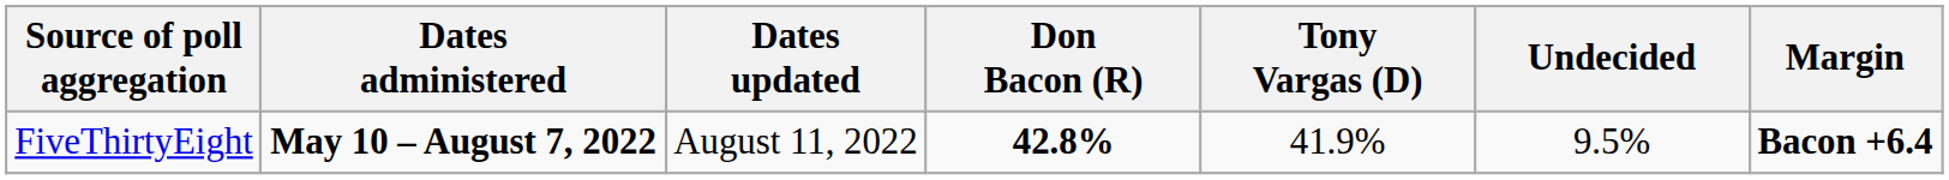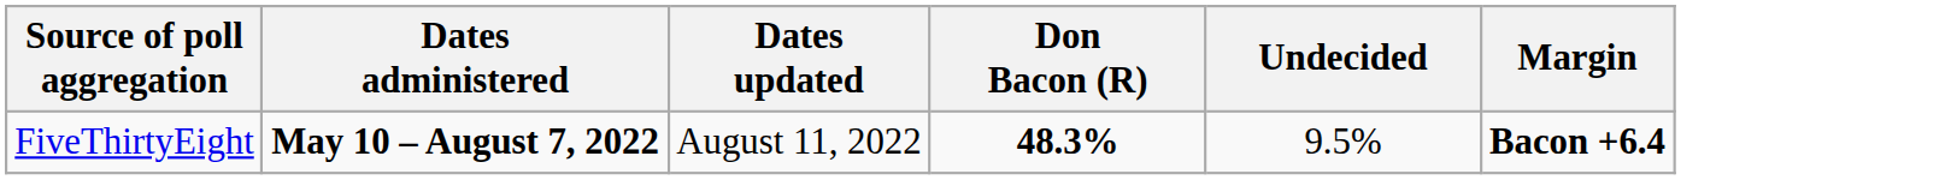- column: Tony Vargas (D) | 41.9%
FiveThirtyEight | Don Bacon (R): 42.8% -> 48.3%
